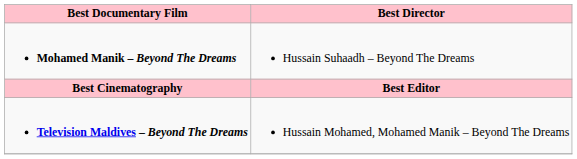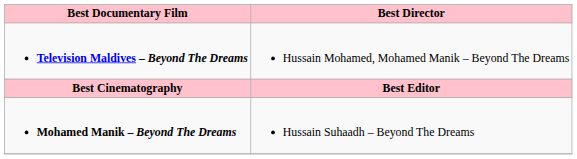rows swapped: Television Maldives – Beyond The Dreams <-> Mohamed Manik – Beyond The Dreams
